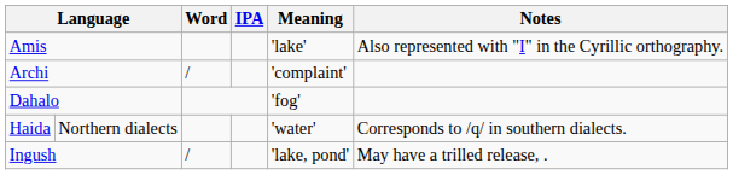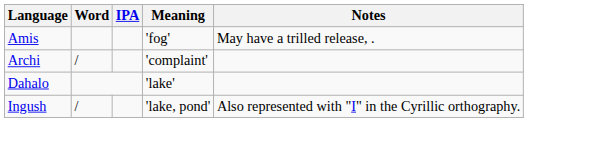Amis | Meaning: 'lake' -> 'fog'
Amis | Notes: Also represented with "Ӏ" in the Cyrillic orthography. -> May have a trilled release, .
Dahalo | Meaning: 'fog' -> 'lake'
- row: Haida | Northern dialects | 'water' | Corresponds to /q/ in southern dialects.
Ingush | Notes: May have a trilled release, . -> Also represented with "Ӏ" in the Cyrillic orthography.
